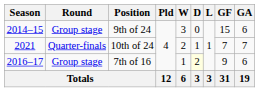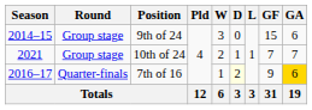10th of 24 | Round: Quarter-finals -> Group stage
7th of 16 | Round: Group stage -> Quarter-finals
7th of 16 | GA: no background -> gold background
